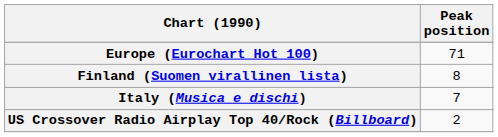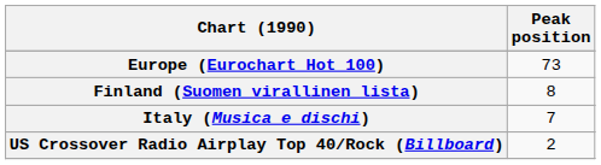Europe (Eurochart Hot 100) | Peak position: 71 -> 73
